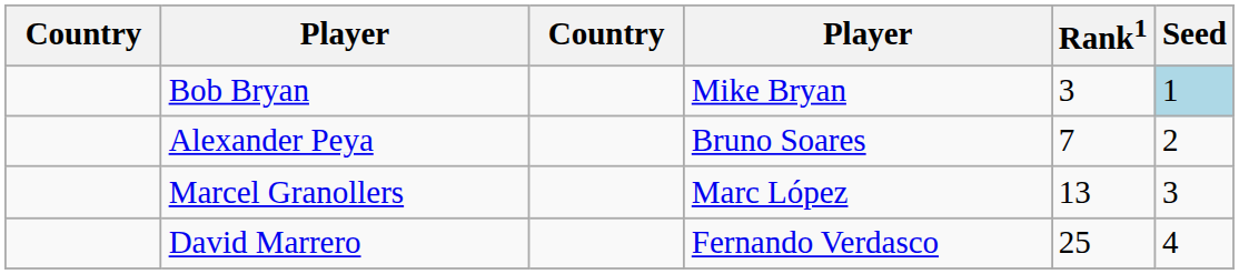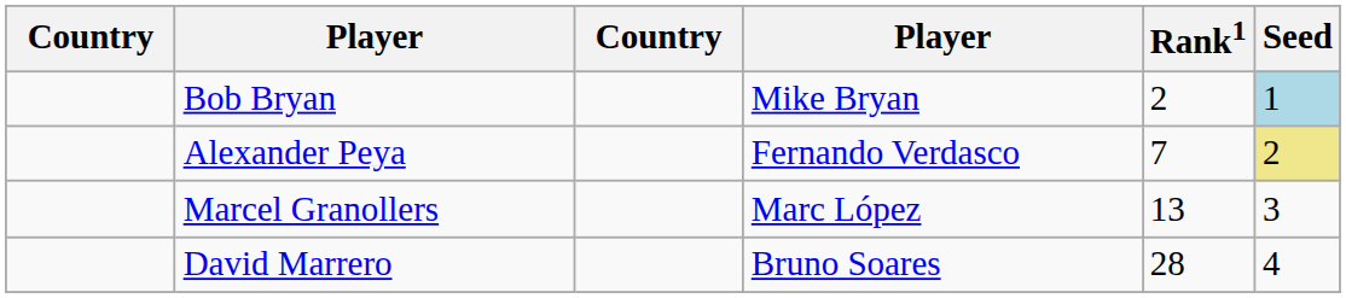Bob Bryan | Rank1: 3 -> 2
Alexander Peya | column 4: Bruno Soares -> Fernando Verdasco
Alexander Peya | Seed: no background -> khaki background
David Marrero | column 4: Fernando Verdasco -> Bruno Soares
David Marrero | Rank1: 25 -> 28
